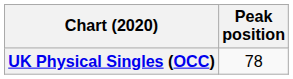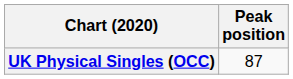UK Physical Singles (OCC) | Peak position: 78 -> 87
